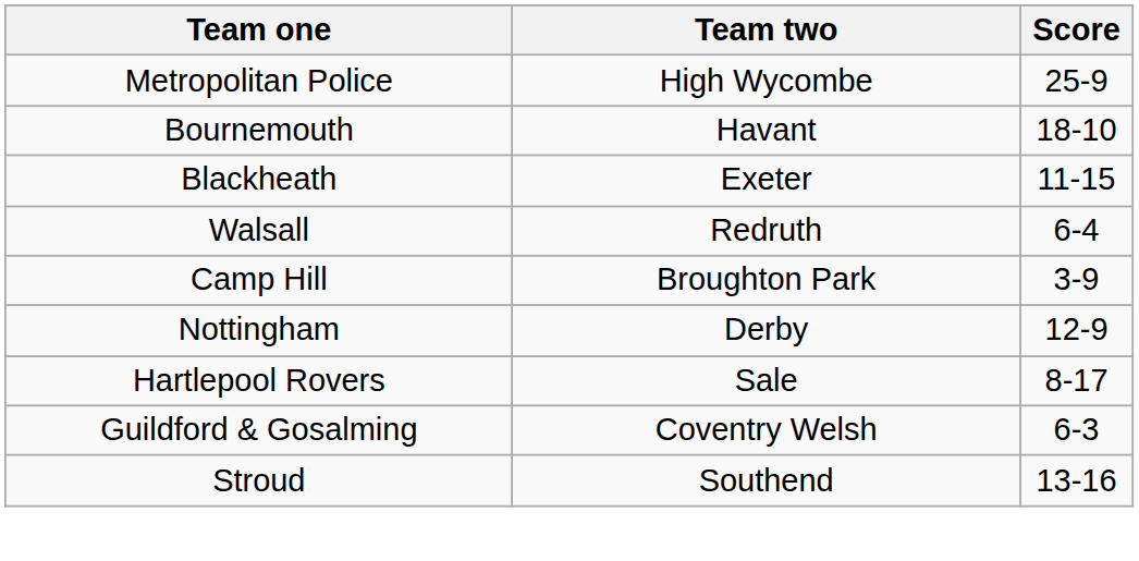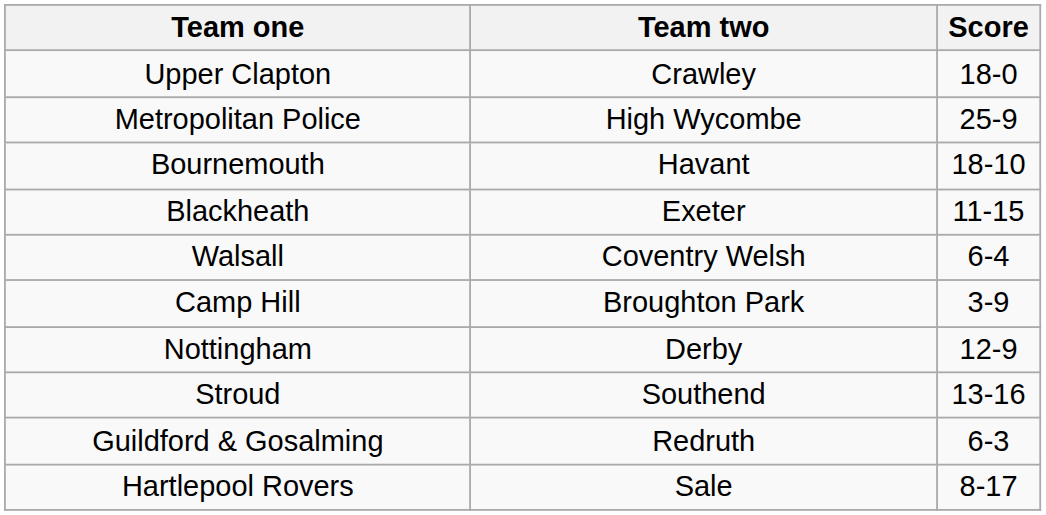+ row: Upper Clapton | Crawley | 18-0
Walsall | Team two: Redruth -> Coventry Welsh
rows swapped: Hartlepool Rovers <-> Stroud
Guildford & Gosalming | Team two: Coventry Welsh -> Redruth
